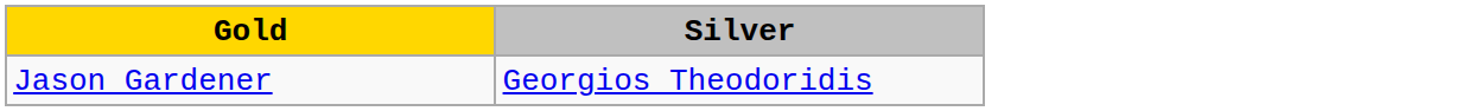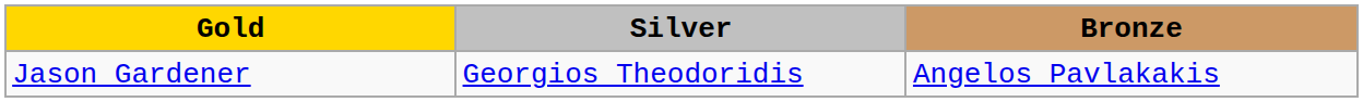+ column: Bronze | Angelos Pavlakakis
